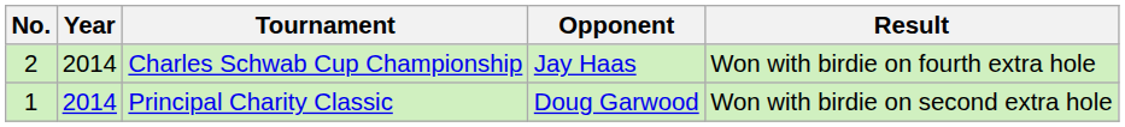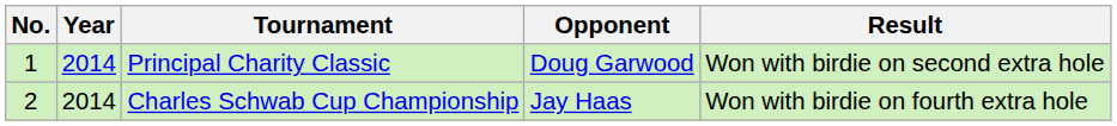rows swapped: Principal Charity Classic <-> Charles Schwab Cup Championship
